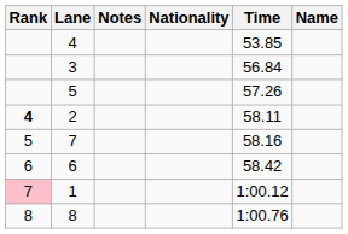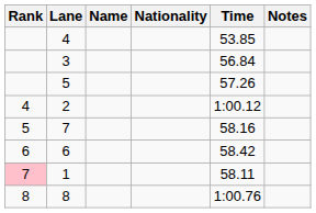columns swapped: Name <-> Notes
2 | Rank: bold -> normal
2 | Time: 58.11 -> 1:00.12
1 | Time: 1:00.12 -> 58.11
